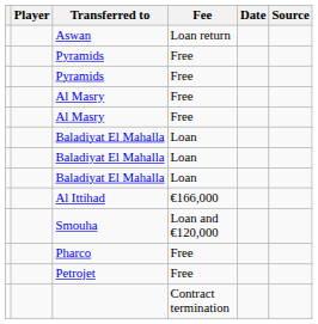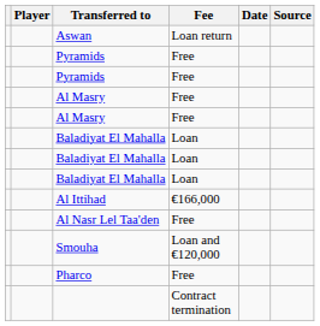+ row: Al Nasr Lel Taa'den | Free
- row: Petrojet | Free
